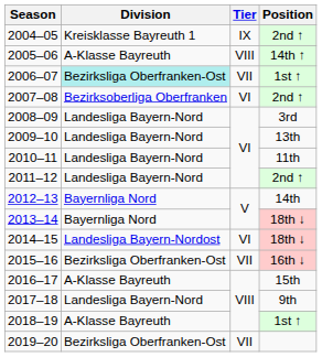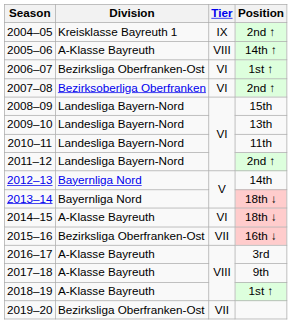2006–07 | Division: paleturquoise background -> no background
2006–07 | Tier: VII -> VI
2008–09 | Position: 3rd -> 15th
2014–15 | Division: Landesliga Bayern-Nordost -> A-Klasse Bayreuth
2016–17 | Position: 15th -> 3rd
2017–18 | Division: Landesliga Bayern-Nord -> A-Klasse Bayreuth
